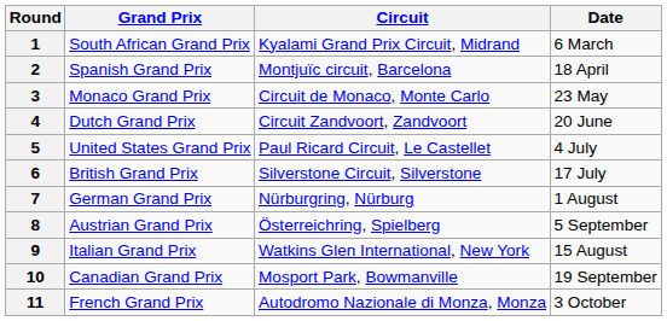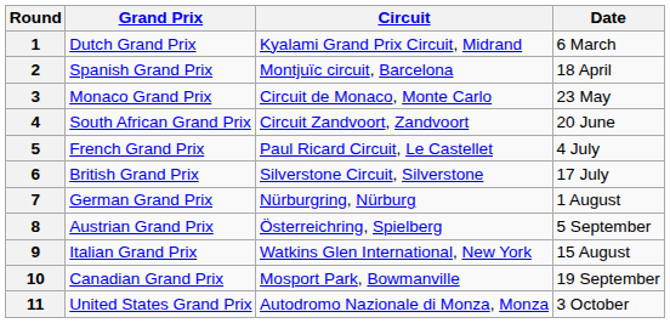1 | Grand Prix: South African Grand Prix -> Dutch Grand Prix
4 | Grand Prix: Dutch Grand Prix -> South African Grand Prix
5 | Grand Prix: United States Grand Prix -> French Grand Prix
11 | Grand Prix: French Grand Prix -> United States Grand Prix
